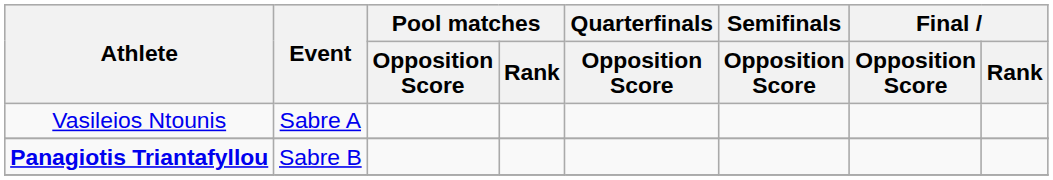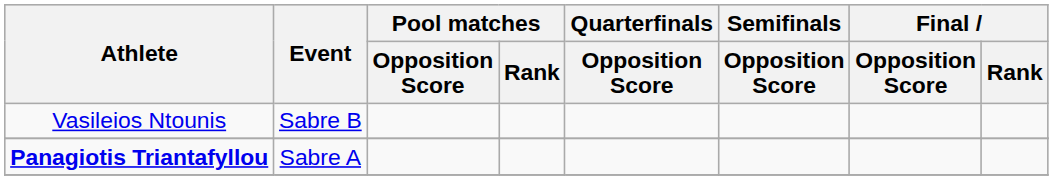Vasileios Ntounis | Event: Sabre A -> Sabre B
Panagiotis Triantafyllou | Event: Sabre B -> Sabre A
